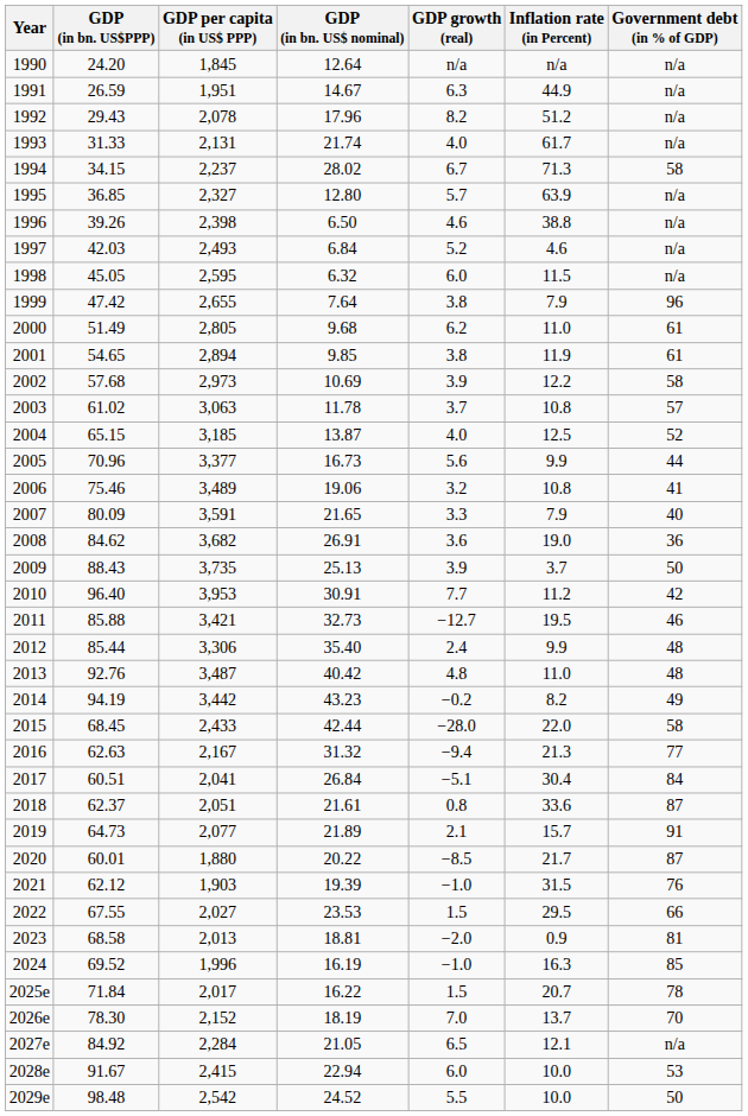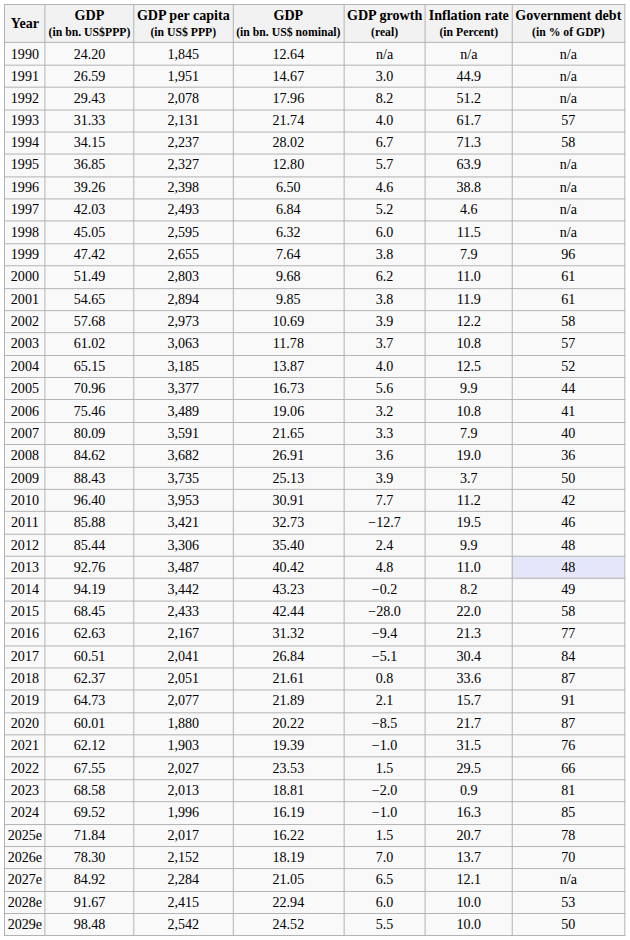1991 | GDP growth (real): 6.3 -> 3.0
1993 | Government debt (in % of GDP): n/a -> 57
2000 | GDP per capita (in US$ PPP): 2,805 -> 2,803
2013 | Government debt (in % of GDP): no background -> lavender background
